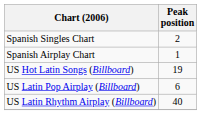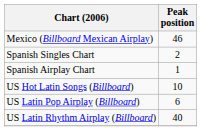+ row: Mexico (Billboard Mexican Airplay) | 46
US Hot Latin Songs (Billboard) | Peak position: 19 -> 10
